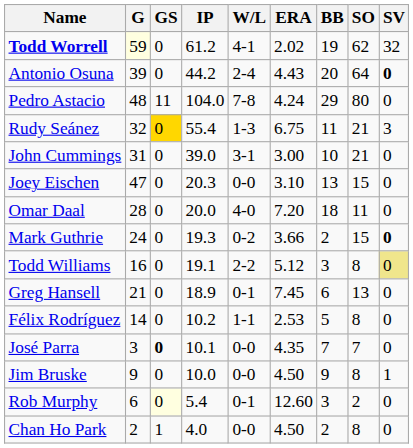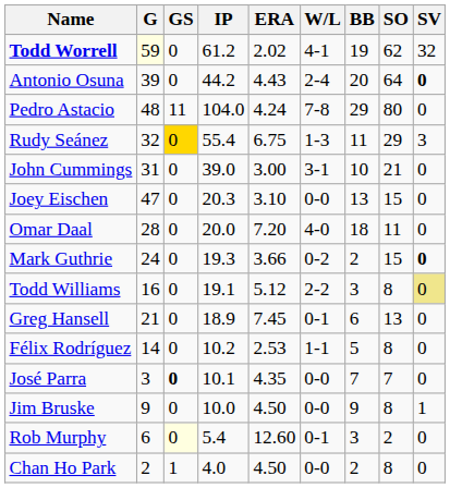columns swapped: W/L <-> ERA
Rudy Seánez | SO: 21 -> 29
